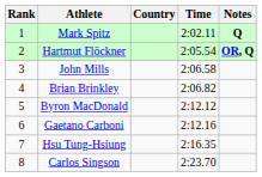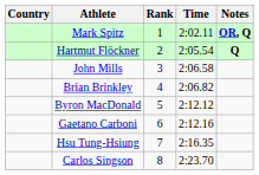columns swapped: Rank <-> Country
Mark Spitz | Notes: Q -> OR, Q
Hartmut Flöckner | Notes: OR, Q -> Q
